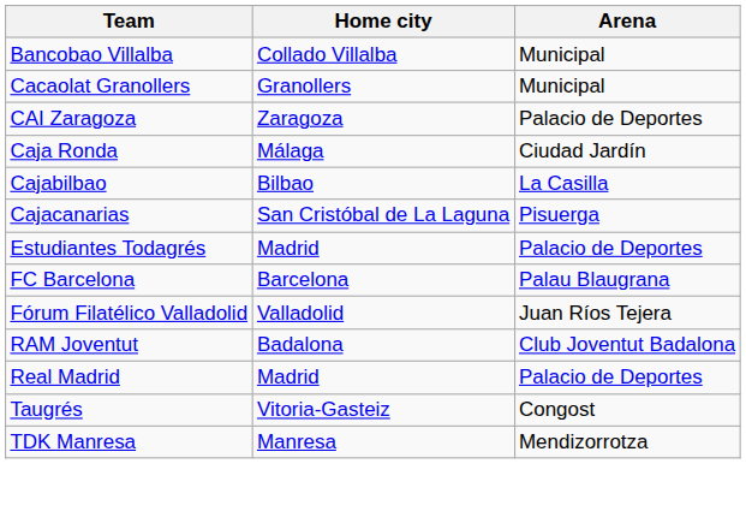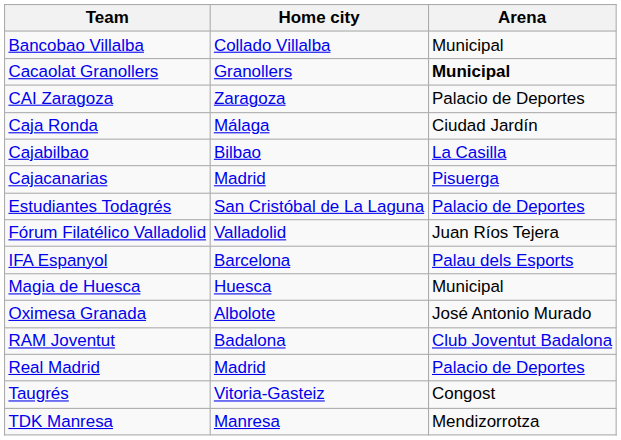Cacaolat Granollers | Arena: normal -> bold
Cajacanarias | Home city: San Cristóbal de La Laguna -> Madrid
Estudiantes Todagrés | Home city: Madrid -> San Cristóbal de La Laguna
- row: FC Barcelona | Barcelona | Palau Blaugrana
+ row: IFA Espanyol | Barcelona | Palau dels Esports
+ row: Magia de Huesca | Huesca | Municipal
+ row: Oximesa Granada | Albolote | José Antonio Murado
